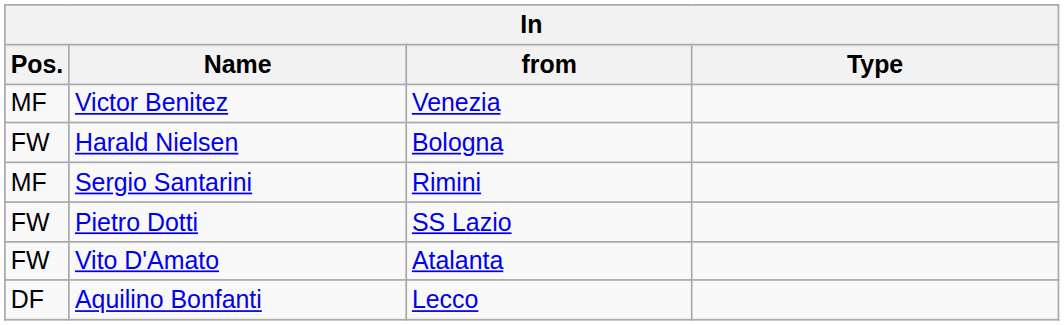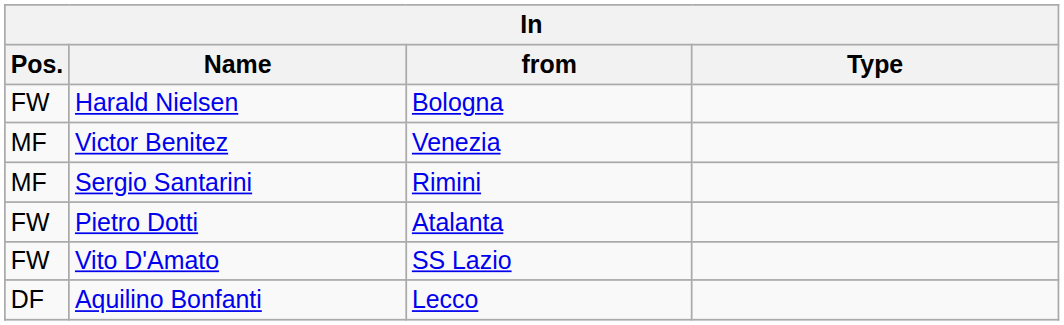rows swapped: Harald Nielsen <-> Victor Benitez
Pietro Dotti | from: SS Lazio -> Atalanta
Vito D'Amato | from: Atalanta -> SS Lazio
